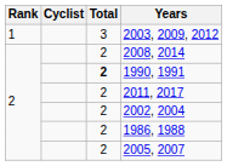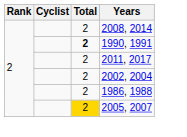- row: 1 | 3 | 2003, 2009, 2012
2005, 2007 | Total: no background -> gold background
